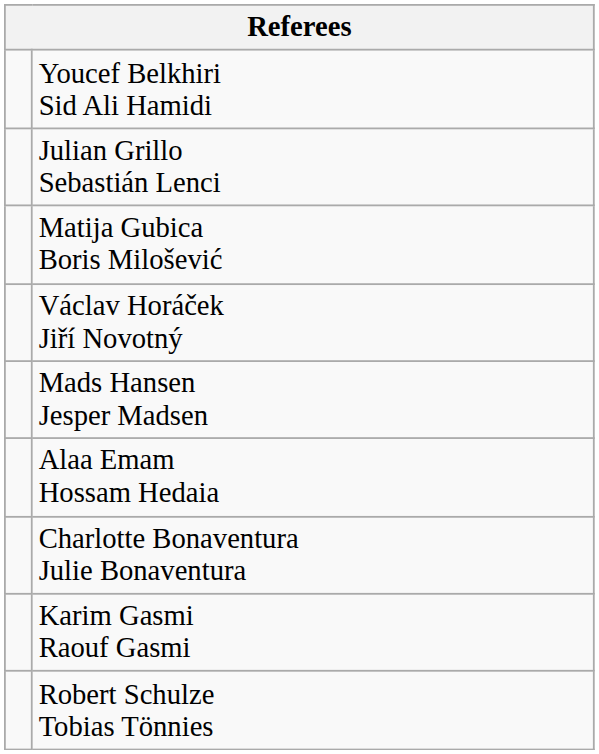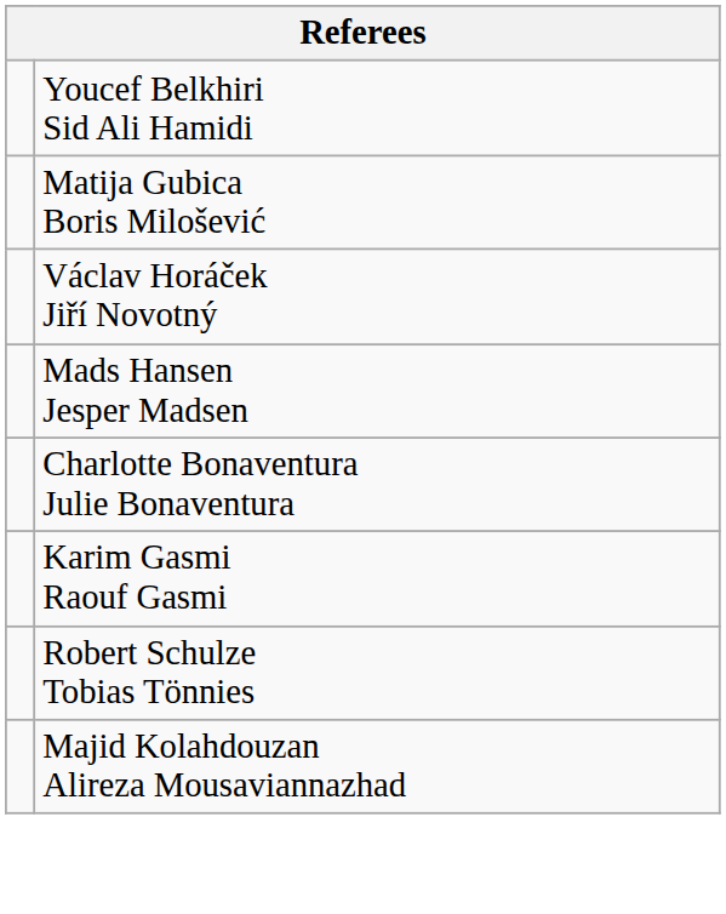- row: Julian Grillo Sebastián Lenci
- row: Alaa Emam Hossam Hedaia
+ row: Majid Kolahdouzan Alireza Mousaviannazhad
